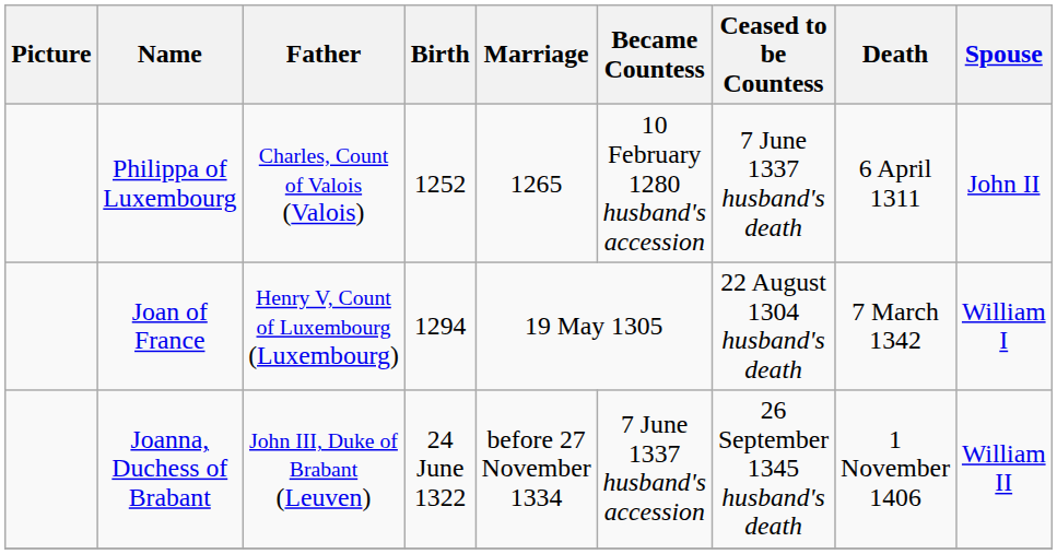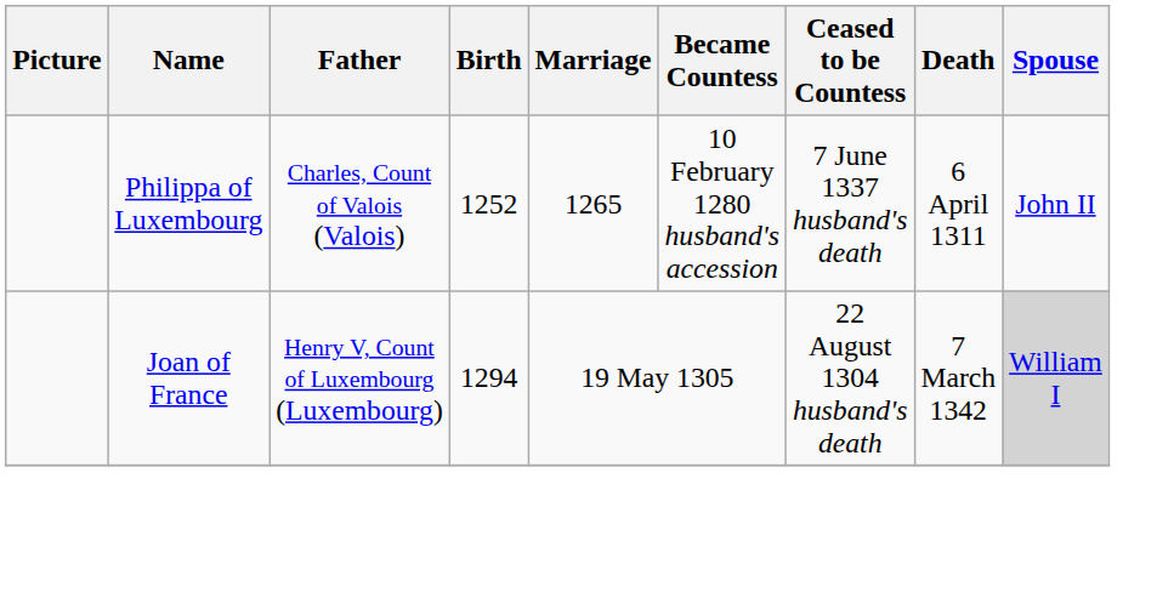Joan of France | Spouse: no background -> lightgrey background
- row: Joanna, Duchess of Brabant | John III, Duke of Brabant (Leuven) | 24 June 1322 | before 27 November 1334 | 7 June 1337 husband's accession | 26 September 1345 husband's death | 1 November 1406 | William II
